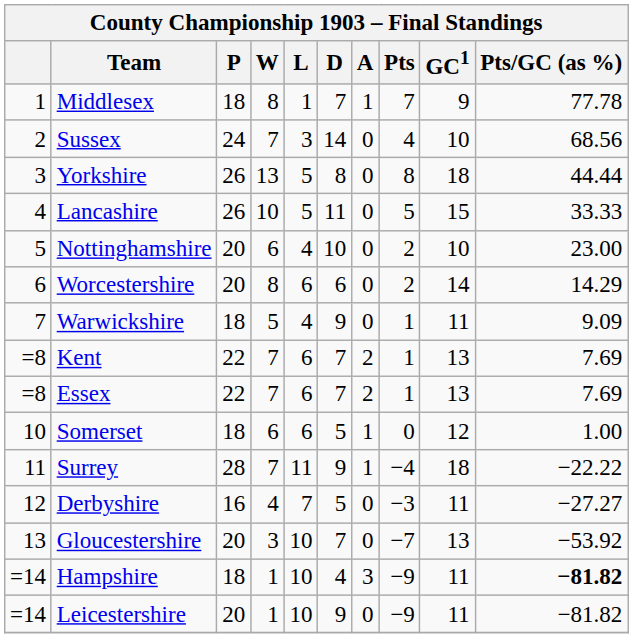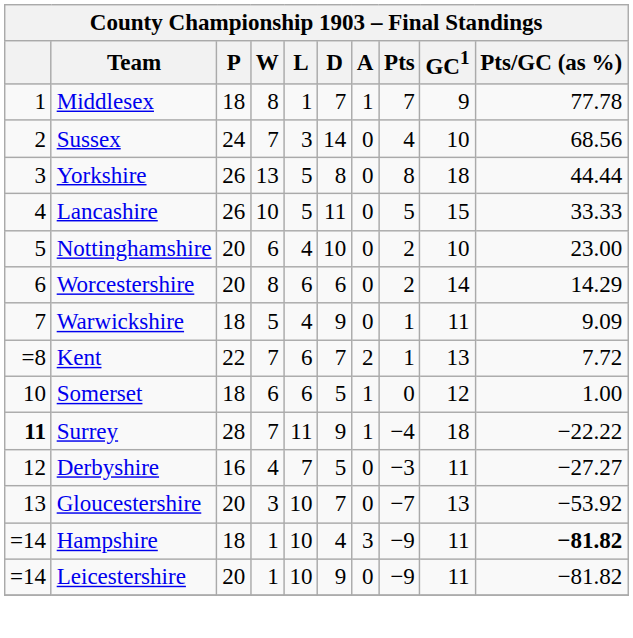Kent | Pts/GC (as %): 7.69 -> 7.72
- row: =8 | Essex | 22 | 7 | 6 | 7 | 2 | 1 | 13 | 7.69
Surrey | column 1: normal -> bold
